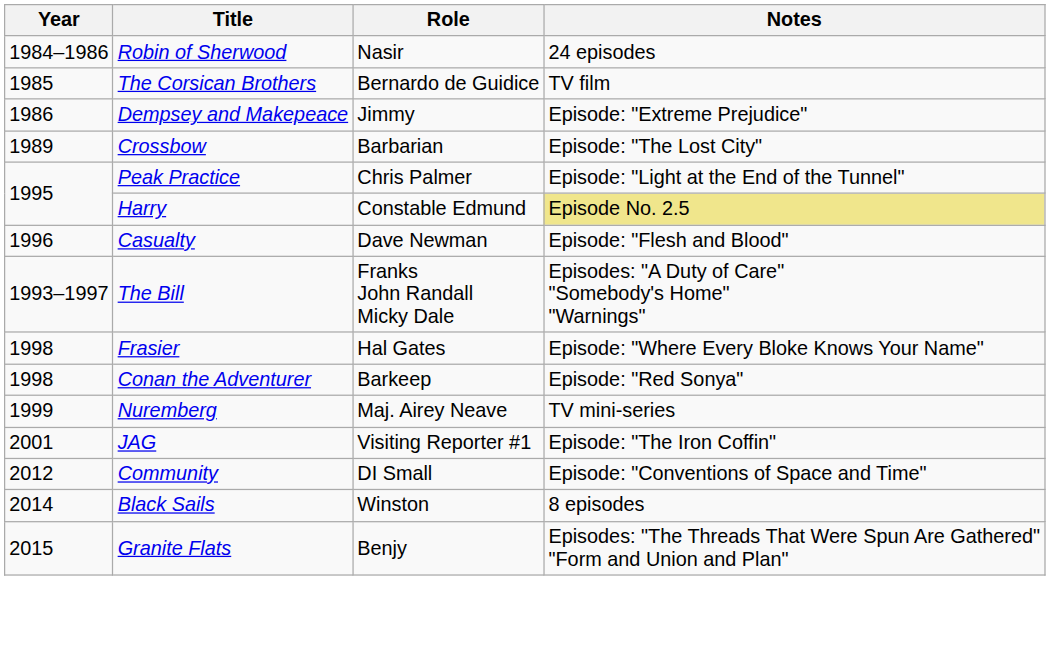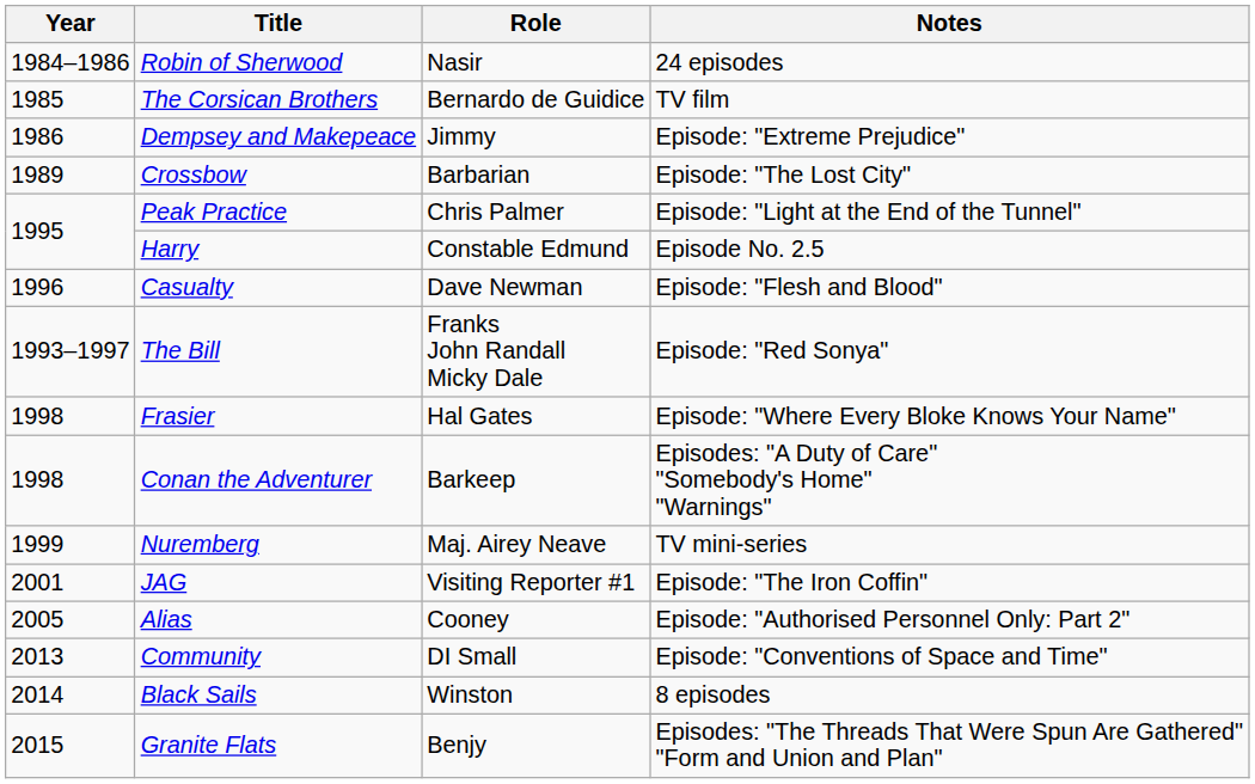Harry | Notes: khaki background -> no background
The Bill | Notes: Episodes: "A Duty of Care" "Somebody's Home" "Warnings" -> Episode: "Red Sonya"
Conan the Adventurer | Notes: Episode: "Red Sonya" -> Episodes: "A Duty of Care" "Somebody's Home" "Warnings"
+ row: 2005 | Alias | Cooney | Episode: "Authorised Personnel Only: Part 2"
Community | Year: 2012 -> 2013
